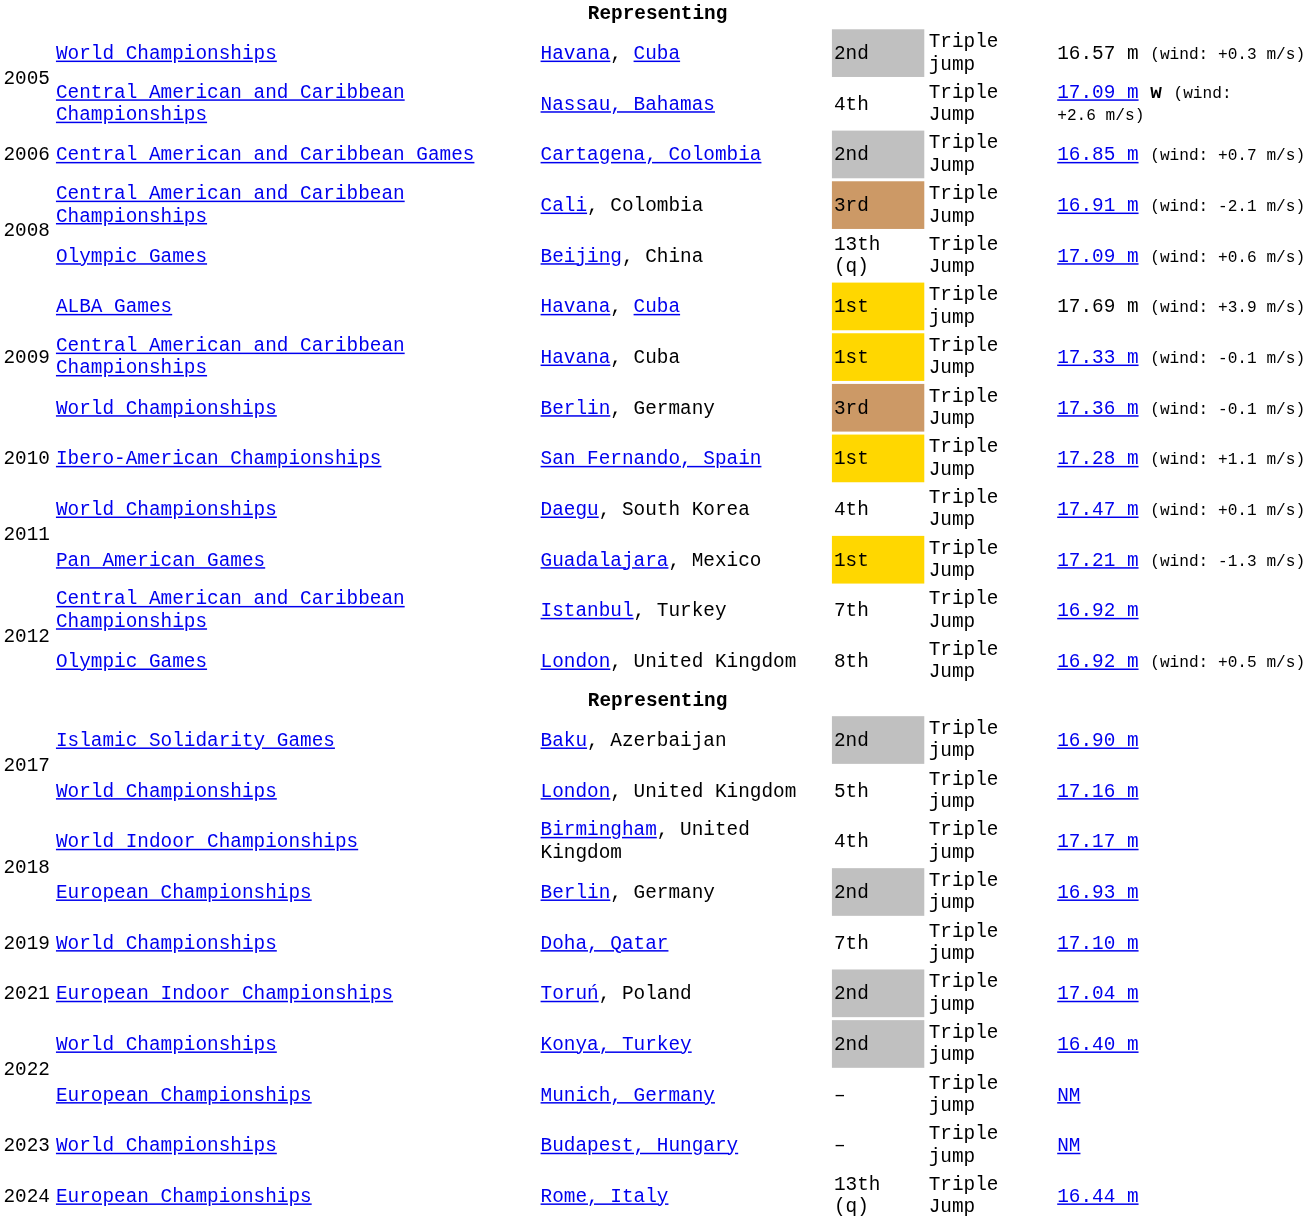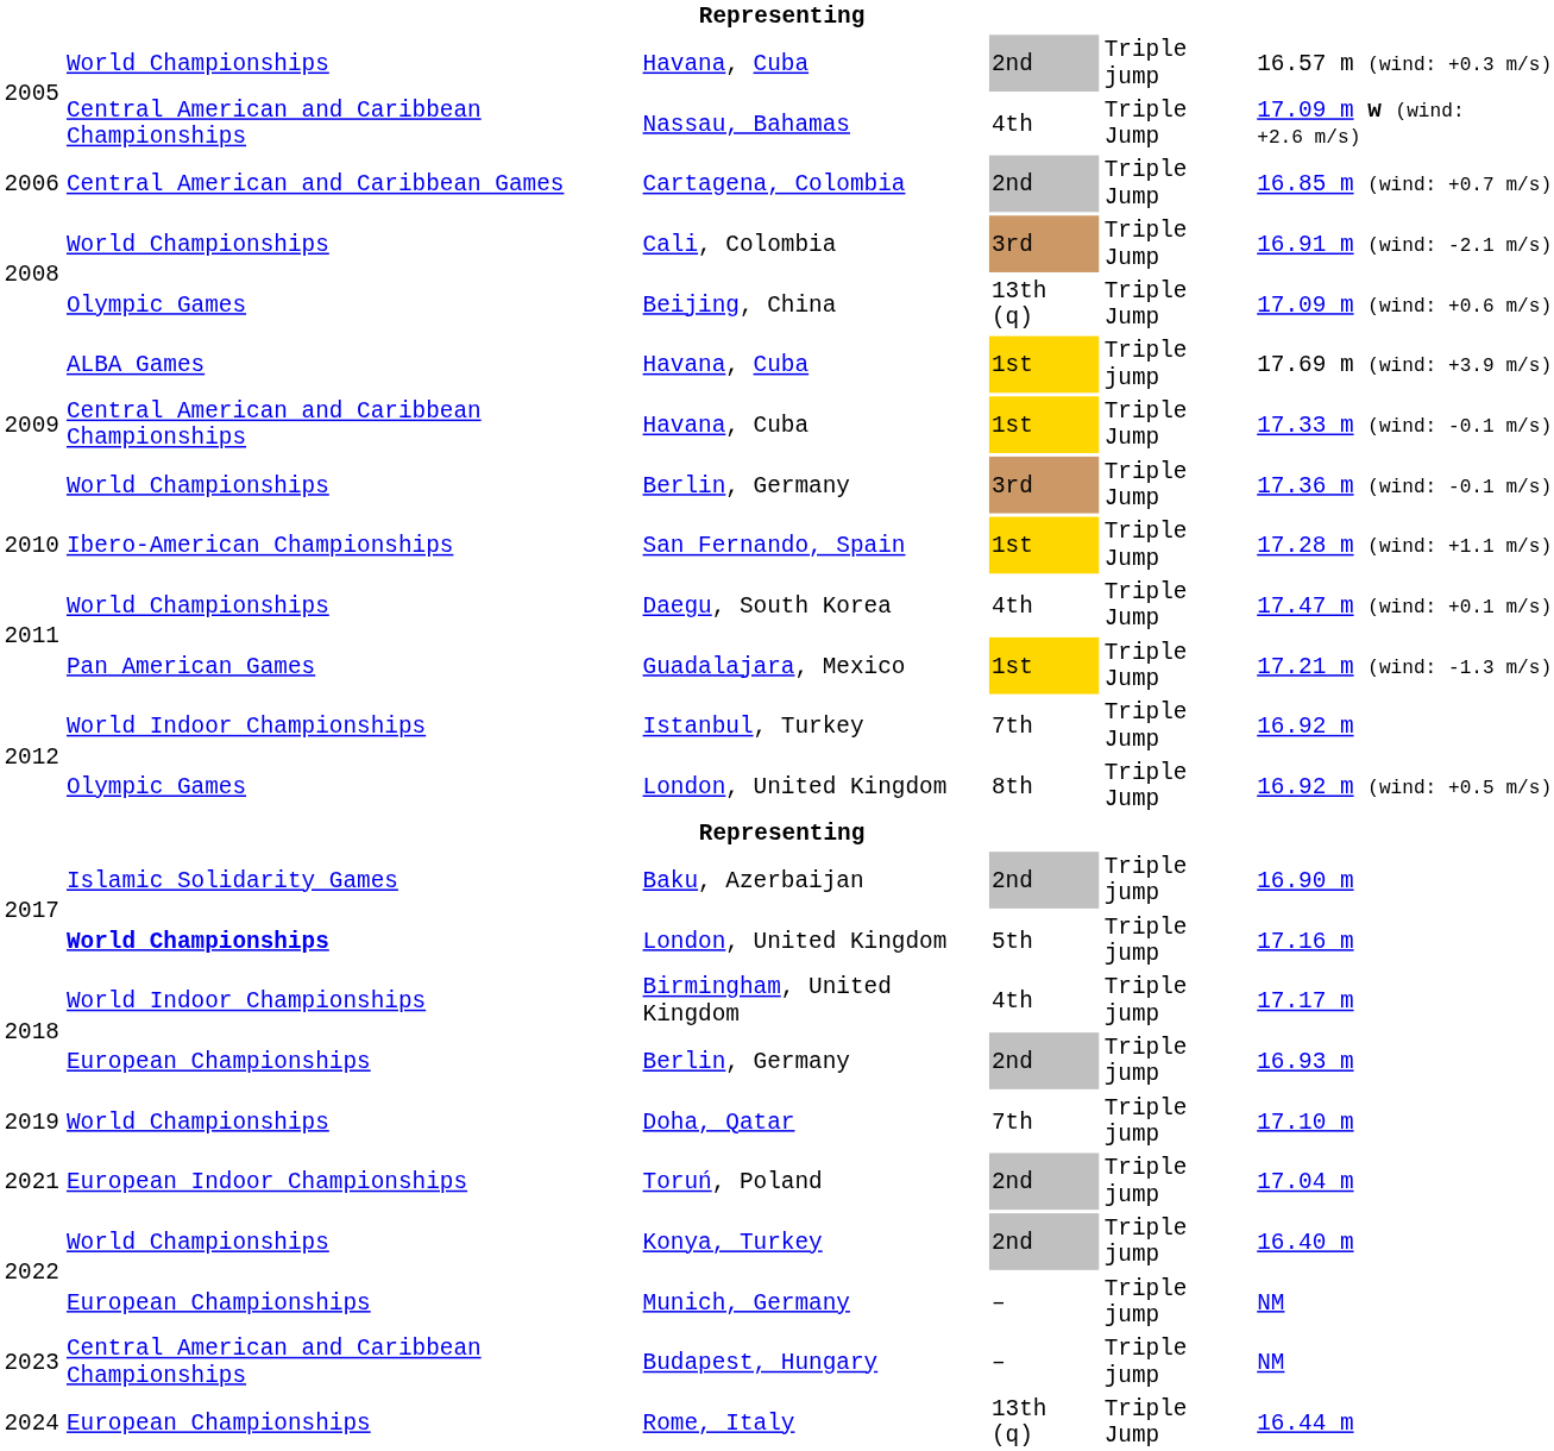Cali, Colombia | column 2: Central American and Caribbean Championships -> World Championships
Istanbul, Turkey | column 2: Central American and Caribbean Championships -> World Indoor Championships
2017 / London, United Kingdom | column 2: normal -> bold
Budapest, Hungary | column 2: World Championships -> Central American and Caribbean Championships
